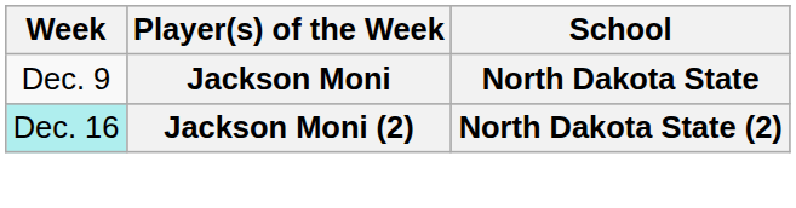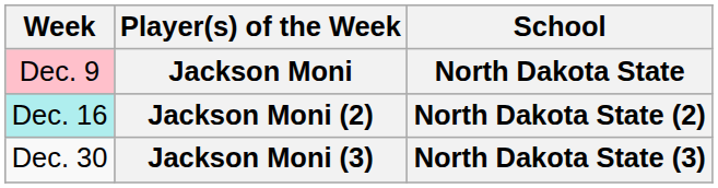Jackson Moni | Week: no background -> pink background
+ row: Dec. 30 | Jackson Moni (3) | North Dakota State (3)
